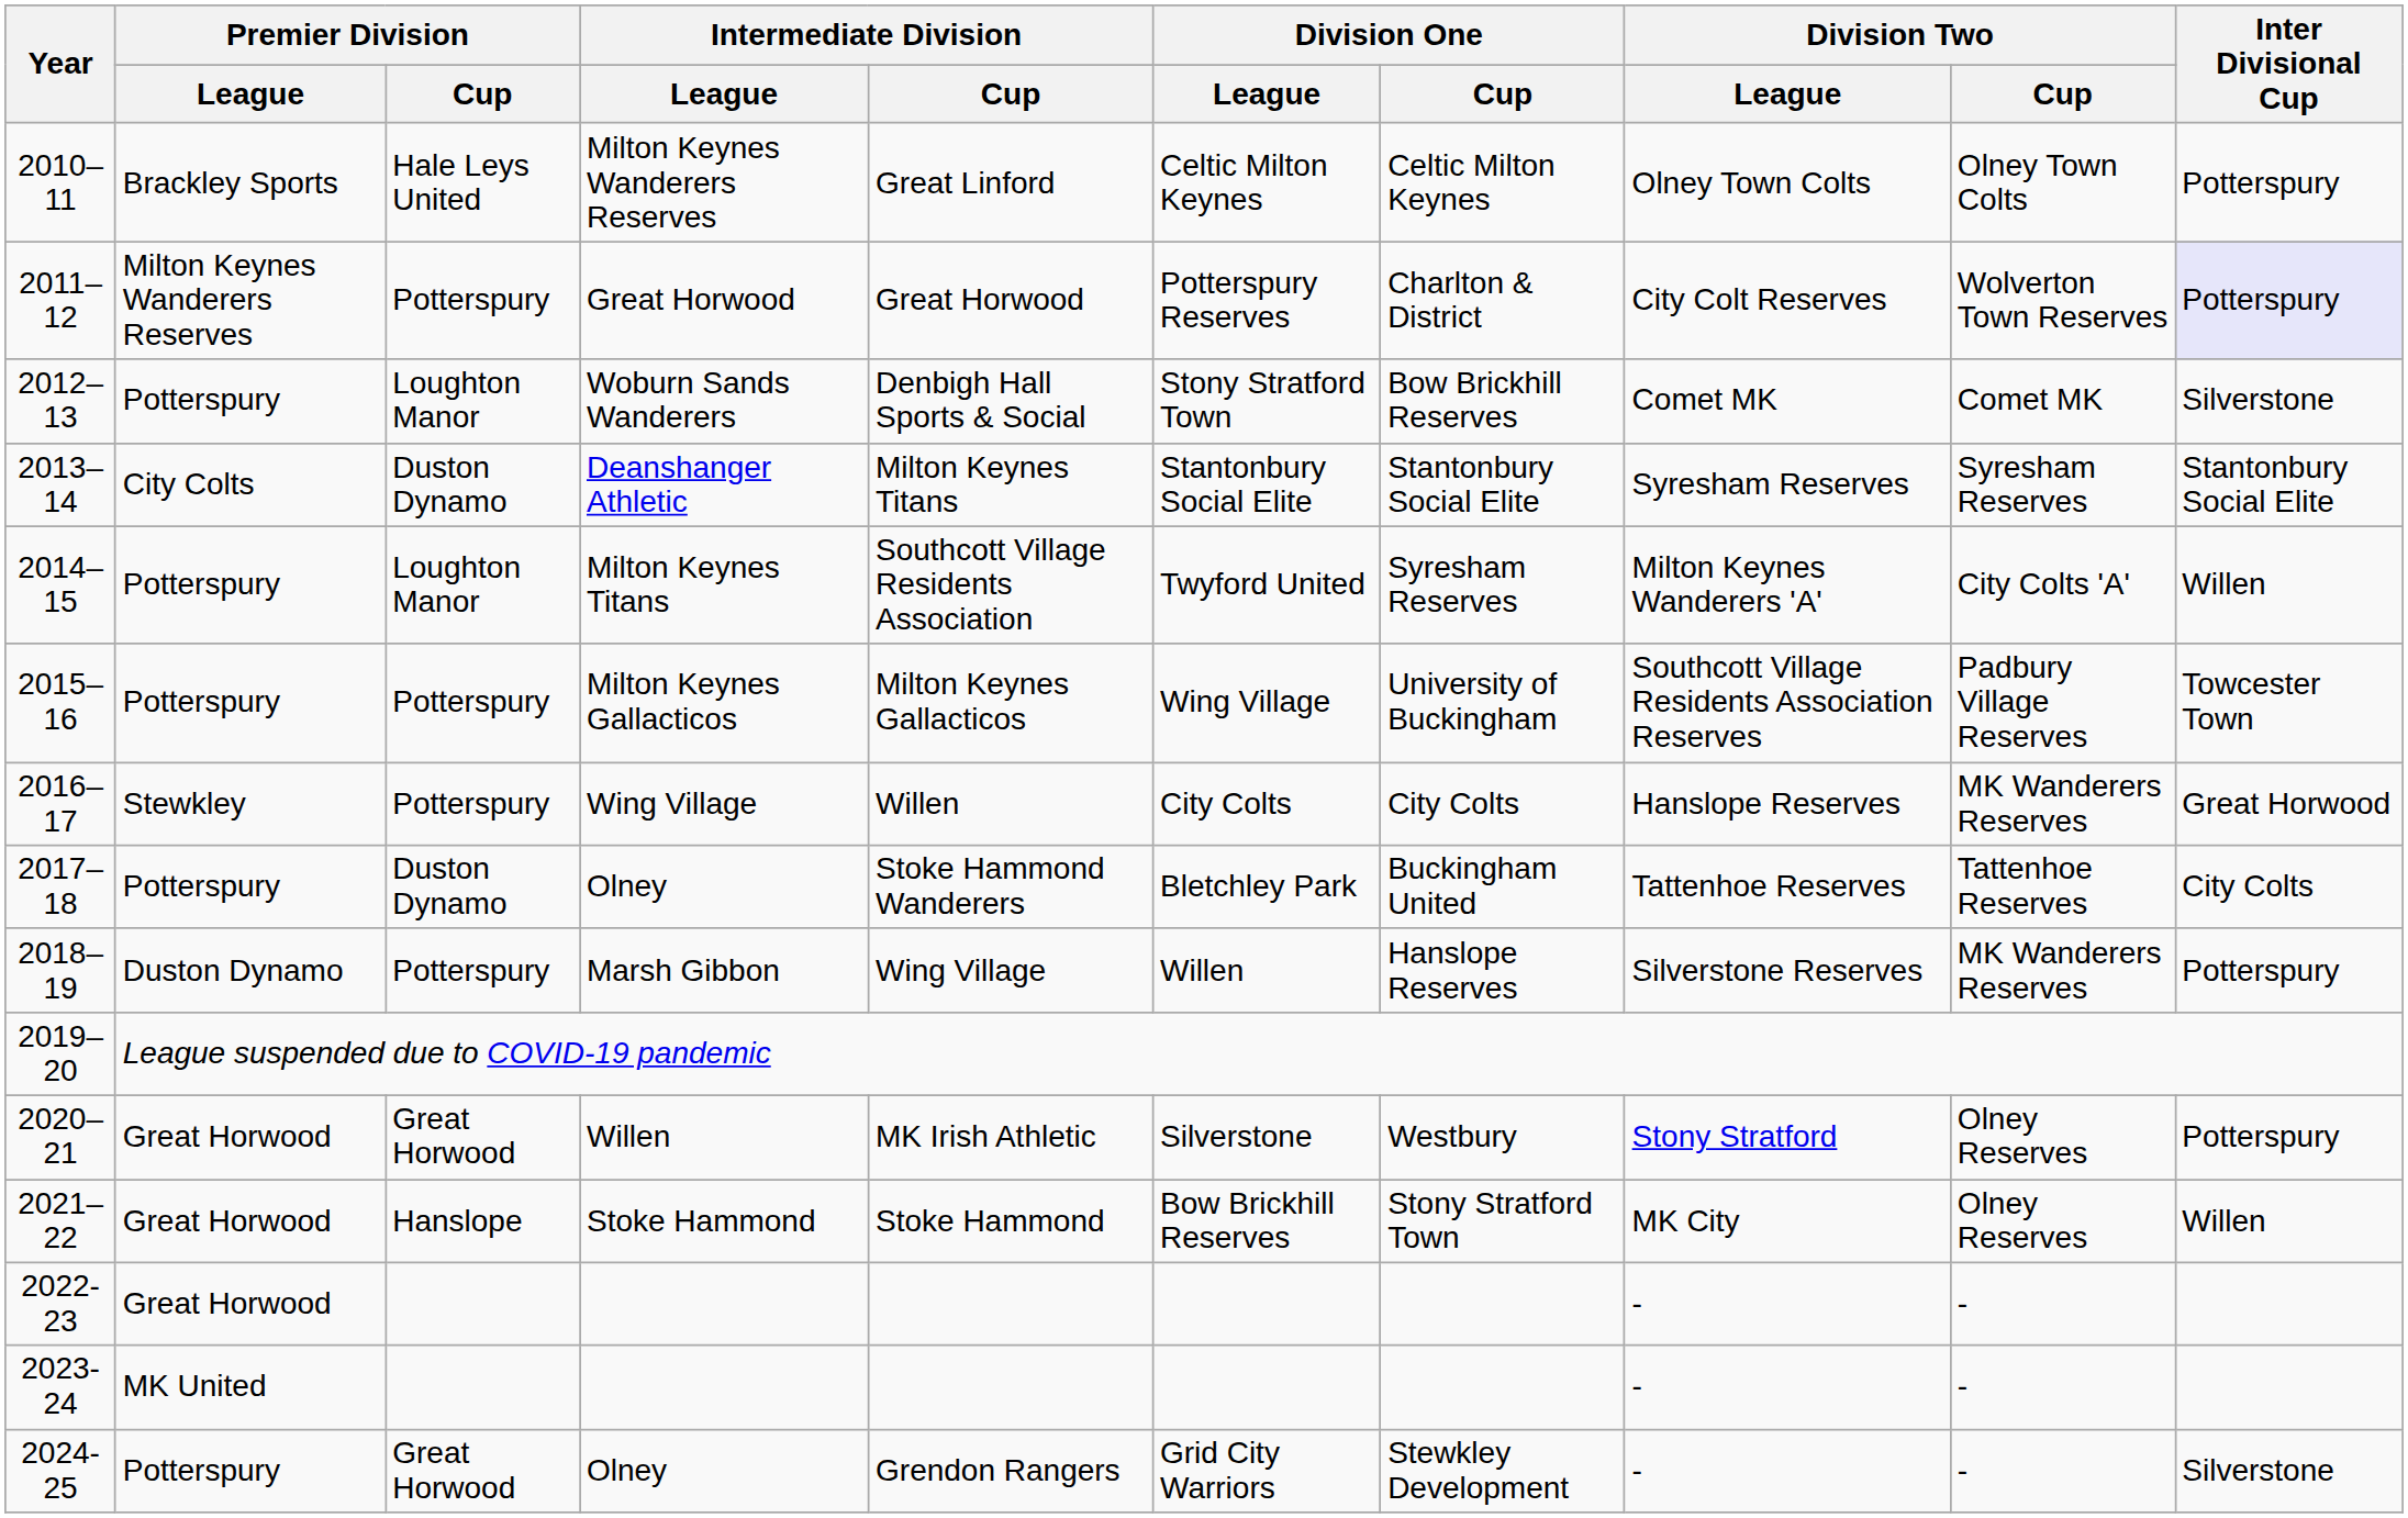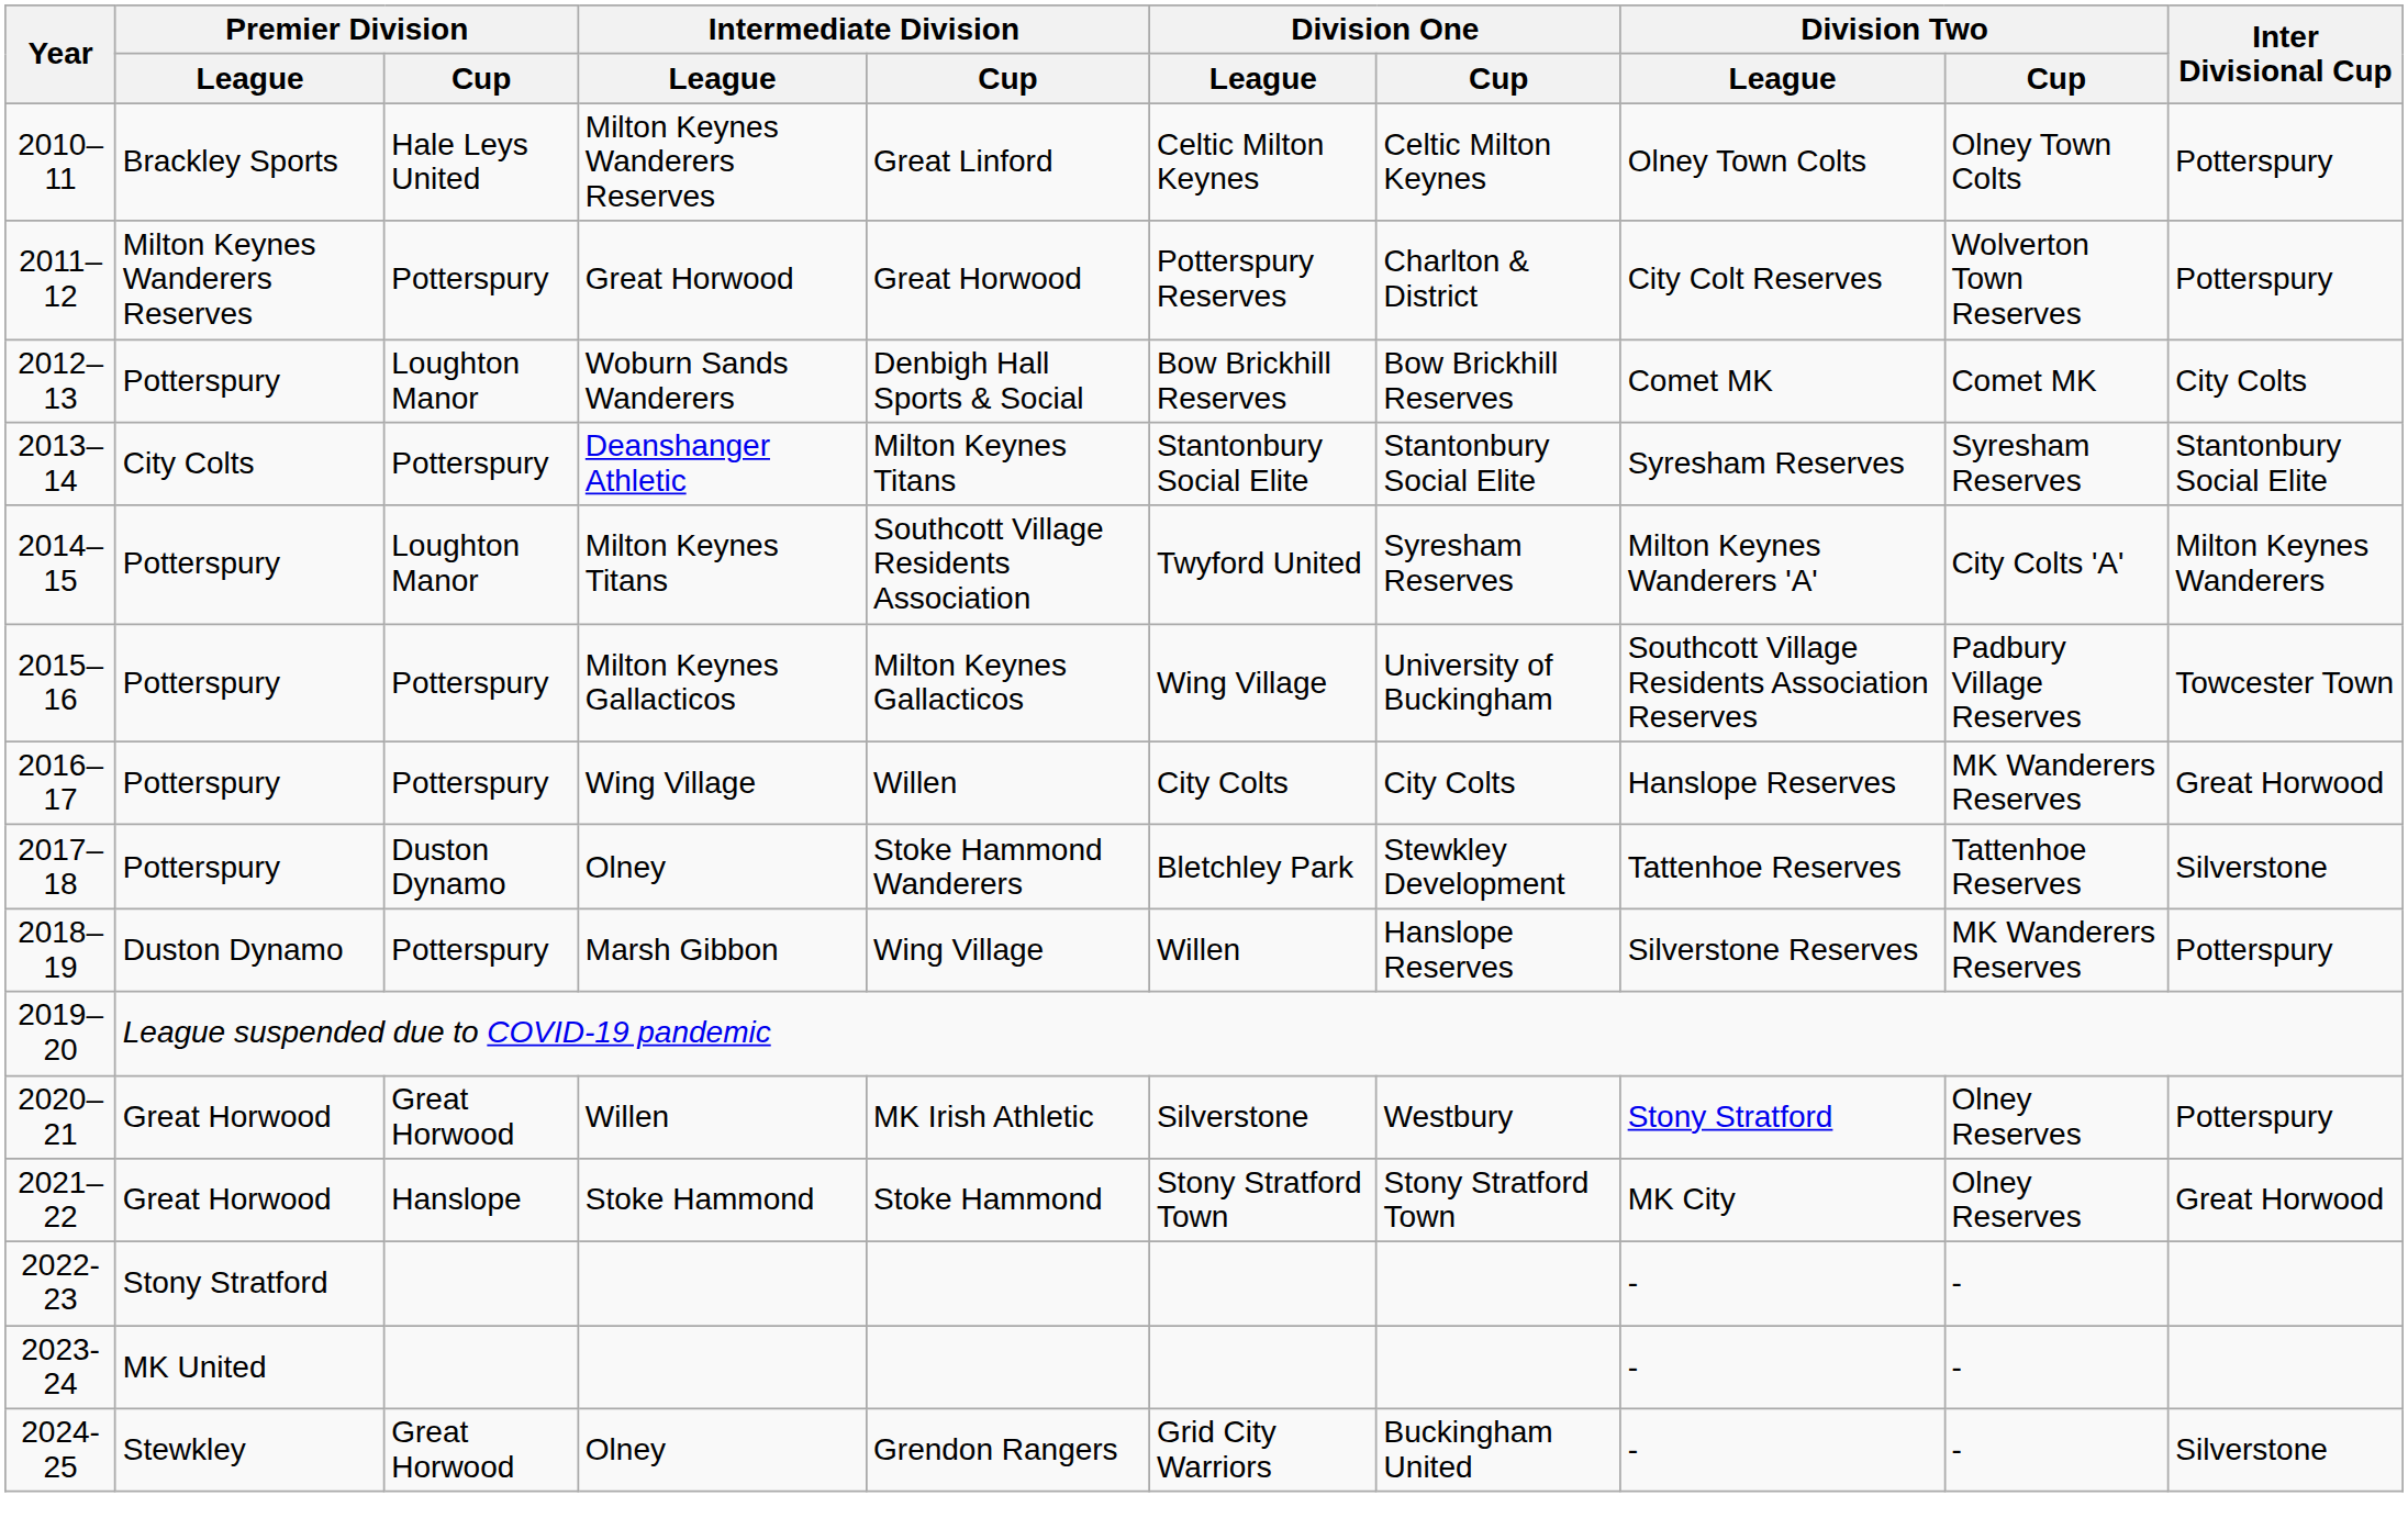2011–12 | Inter Divisional Cup: lavender background -> no background
2012–13 | Division One / League: Stony Stratford Town -> Bow Brickhill Reserves
2012–13 | Inter Divisional Cup: Silverstone -> City Colts
2013–14 | Premier Division / Cup: Duston Dynamo -> Potterspury
2014–15 | Inter Divisional Cup: Willen -> Milton Keynes Wanderers
2016–17 | Premier Division / League: Stewkley -> Potterspury
2017–18 | Division One / Cup: Buckingham United -> Stewkley Development
2017–18 | Inter Divisional Cup: City Colts -> Silverstone
2021–22 | Division One / League: Bow Brickhill Reserves -> Stony Stratford Town
2021–22 | Inter Divisional Cup: Willen -> Great Horwood
2022-23 | Premier Division / League: Great Horwood -> Stony Stratford
2024-25 | Premier Division / League: Potterspury -> Stewkley
2024-25 | Division One / Cup: Stewkley Development -> Buckingham United
